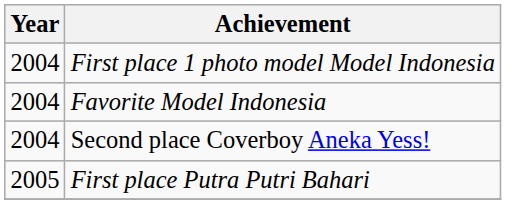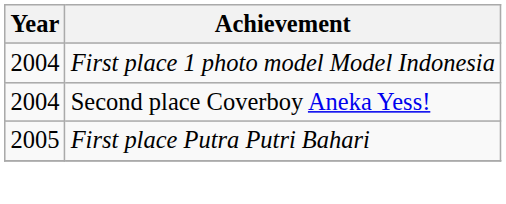- row: 2004 | Favorite Model Indonesia
